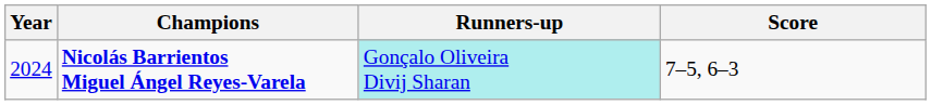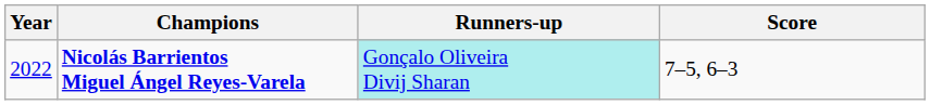Nicolás Barrientos Miguel Ángel Reyes-Varela | Year: 2024 -> 2022
